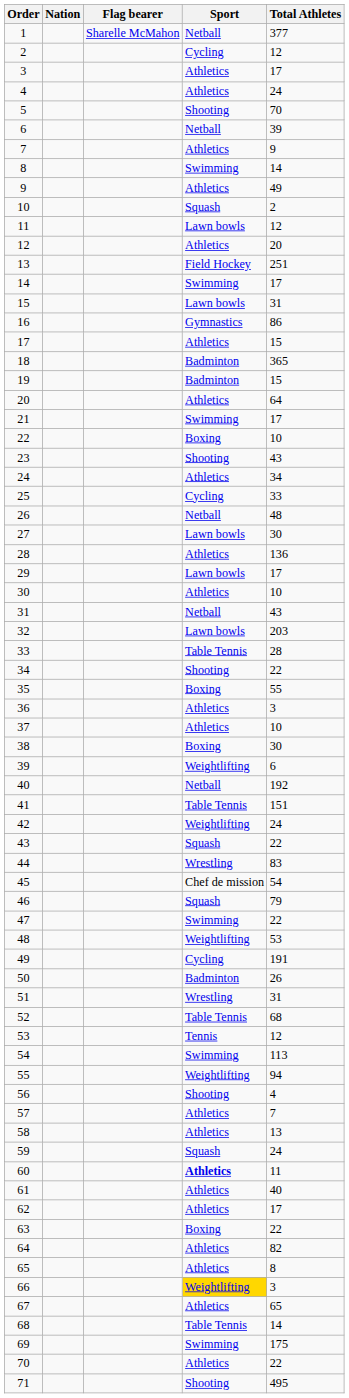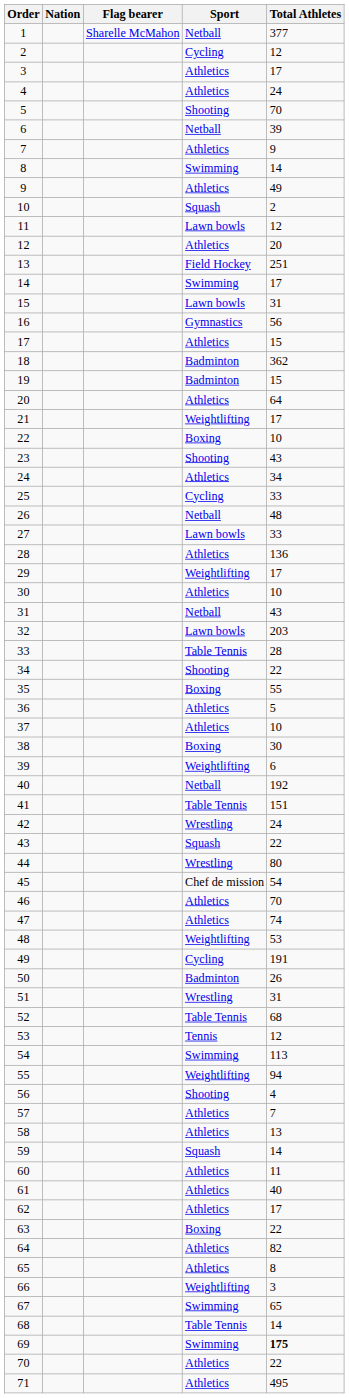16 | Total Athletes: 86 -> 56
18 | Total Athletes: 365 -> 362
21 | Sport: Swimming -> Weightlifting
27 | Total Athletes: 30 -> 33
29 | Sport: Lawn bowls -> Weightlifting
36 | Total Athletes: 3 -> 5
42 | Sport: Weightlifting -> Wrestling
44 | Total Athletes: 83 -> 80
46 | Sport: Squash -> Athletics
46 | Total Athletes: 79 -> 70
47 | Sport: Swimming -> Athletics
47 | Total Athletes: 22 -> 74
59 | Total Athletes: 24 -> 14
60 | Sport: bold -> normal
66 | Sport: gold background -> no background
67 | Sport: Athletics -> Swimming
69 | Total Athletes: normal -> bold
71 | Sport: Shooting -> Athletics
